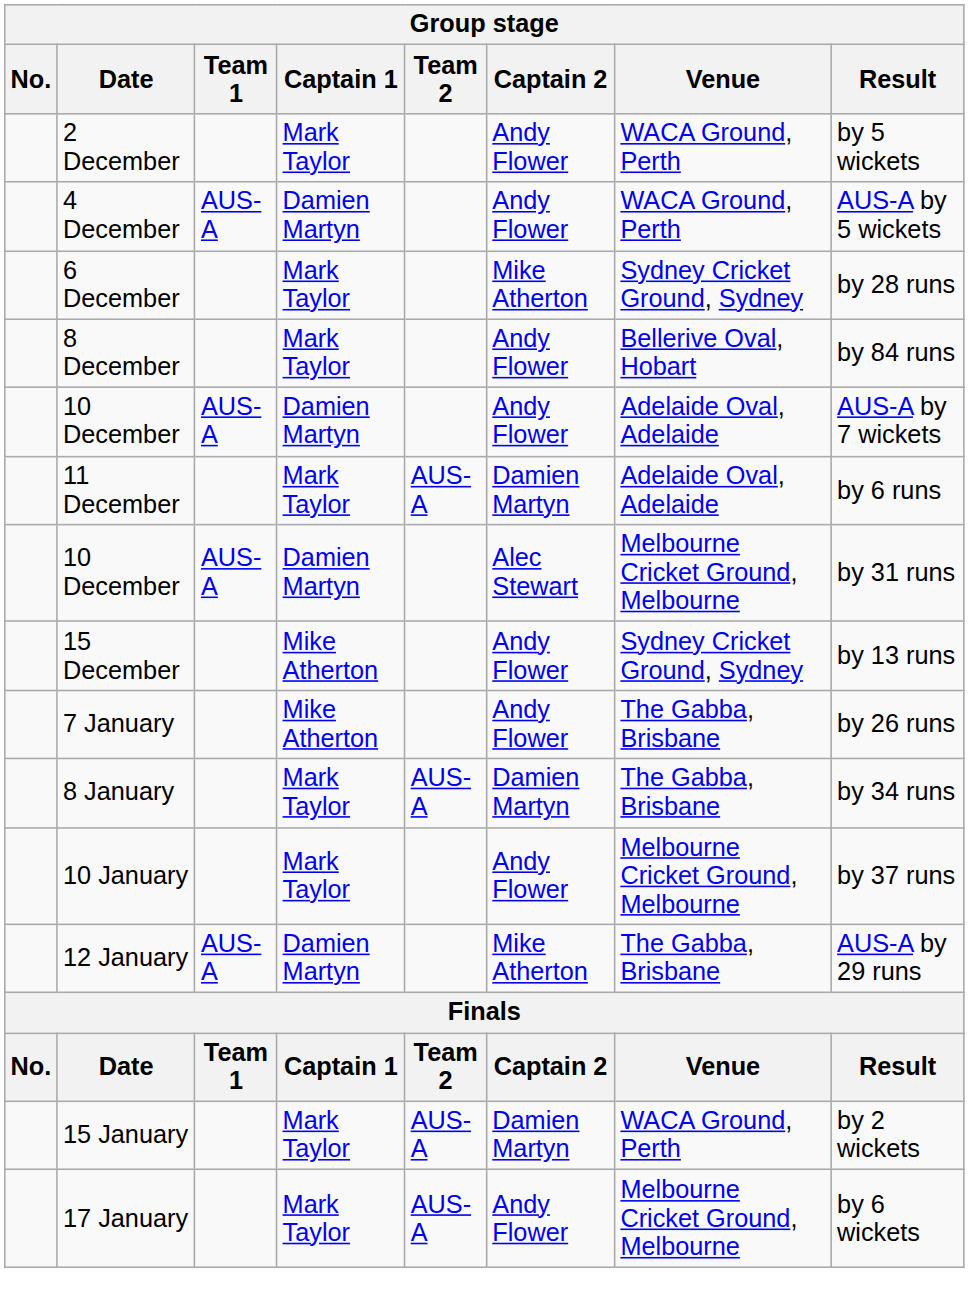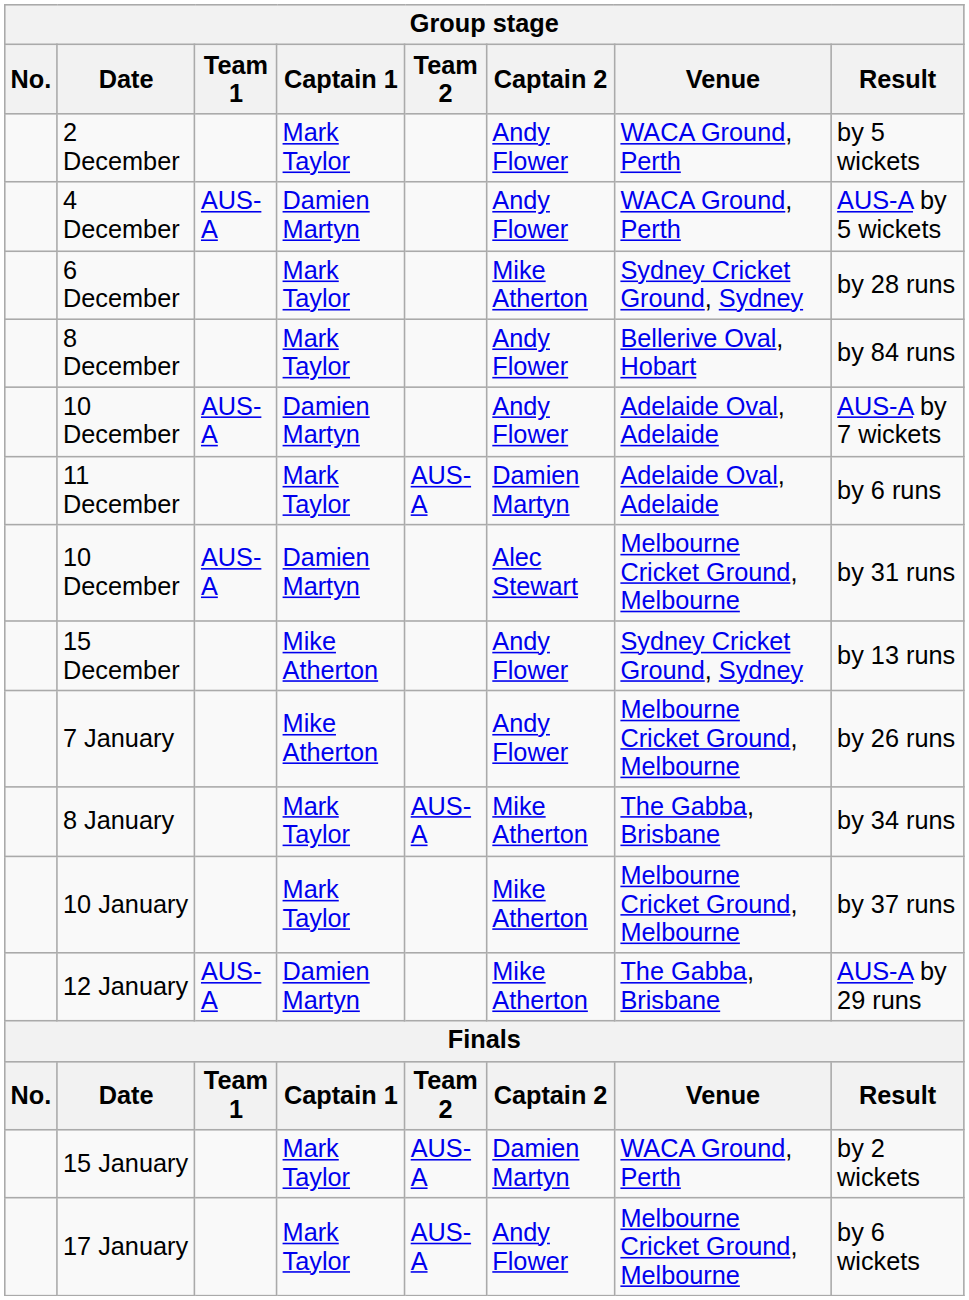7 January | Venue: The Gabba, Brisbane -> Melbourne Cricket Ground, Melbourne
8 January | Captain 2: Damien Martyn -> Mike Atherton
10 January | Captain 2: Andy Flower -> Mike Atherton
